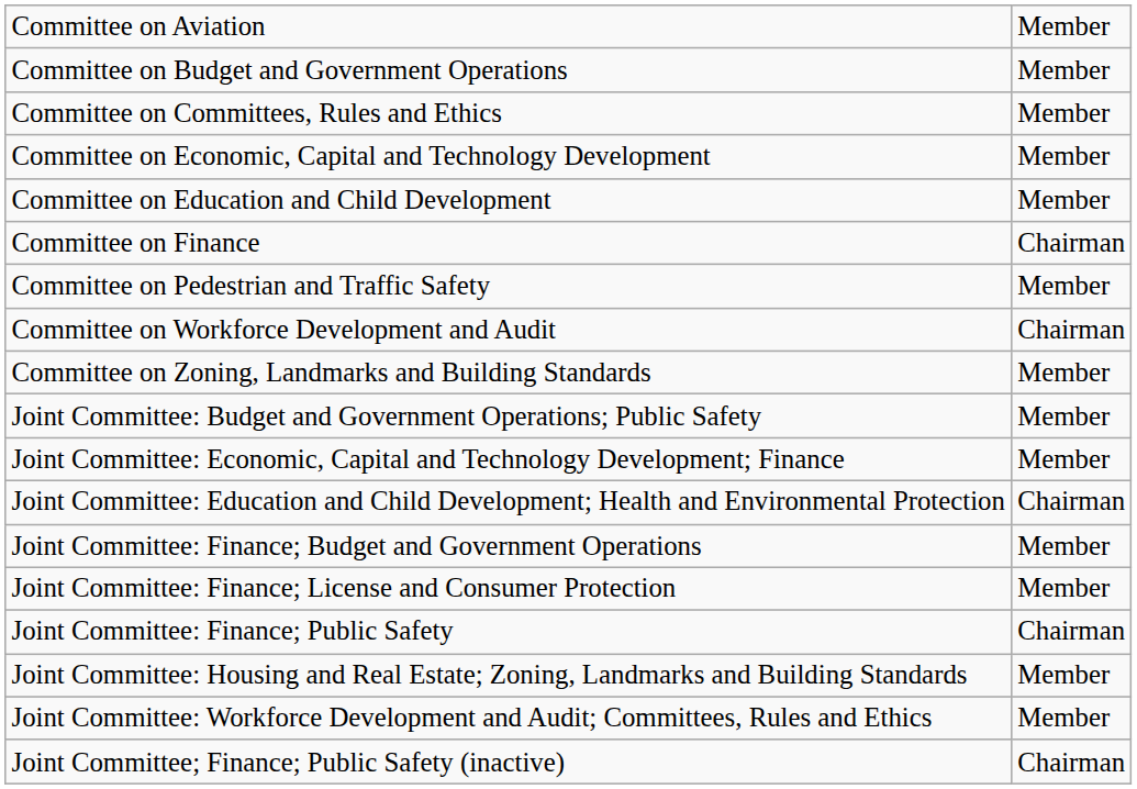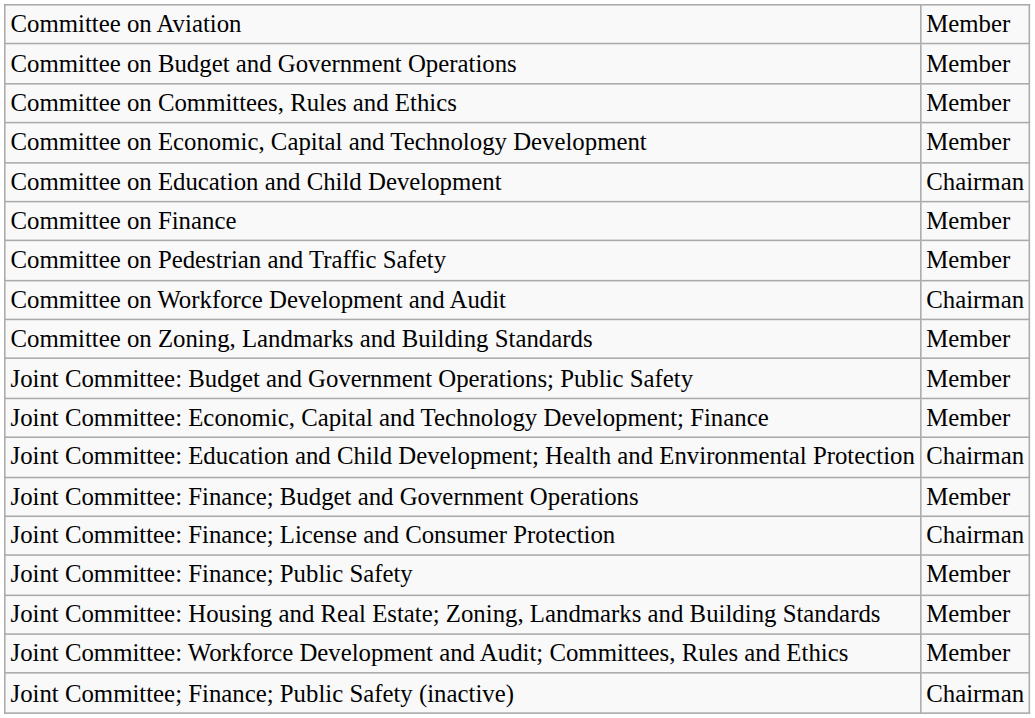Committee on Education and Child Development | column 2: Member -> Chairman
Committee on Finance | column 2: Chairman -> Member
Joint Committee: Finance; License and Consumer Protection | column 2: Member -> Chairman
Joint Committee: Finance; Public Safety | column 2: Chairman -> Member
